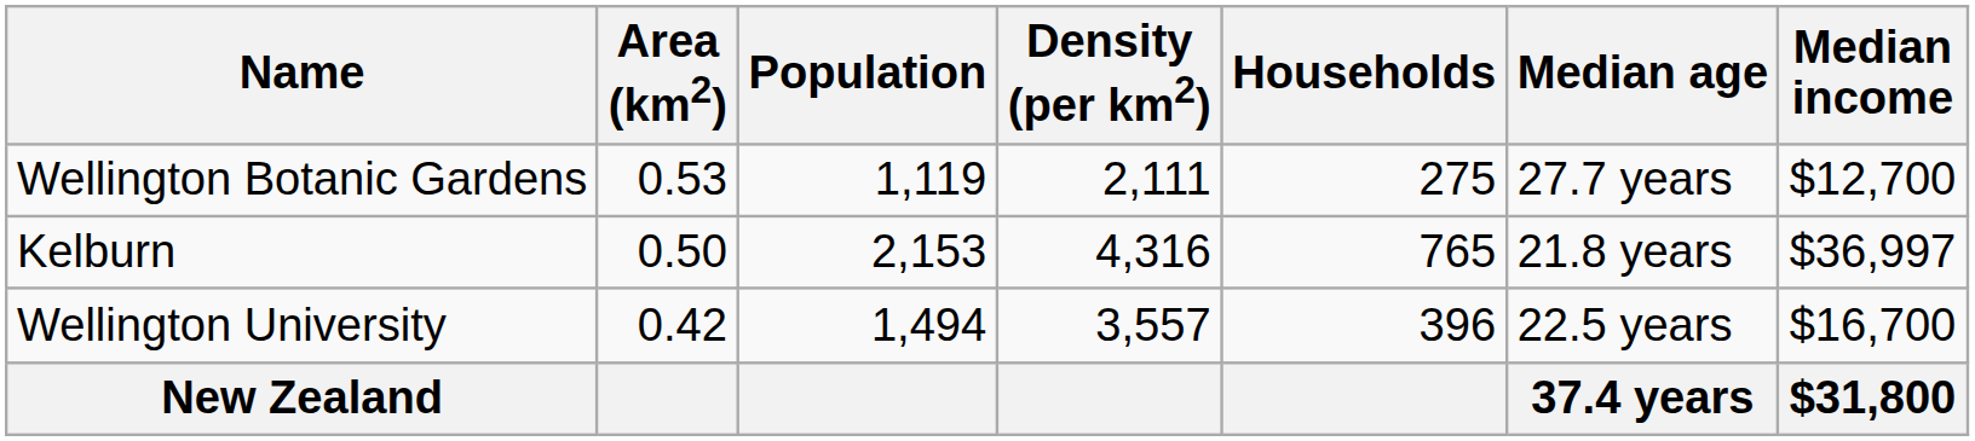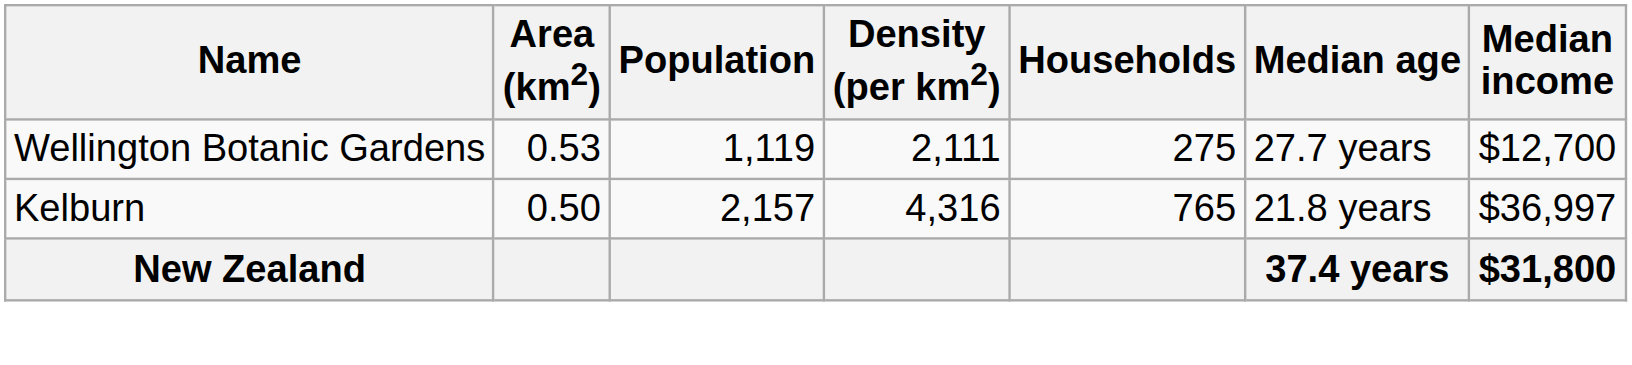Kelburn | Population: 2,153 -> 2,157
- row: Wellington University | 0.42 | 1,494 | 3,557 | 396 | 22.5 years | $16,700
